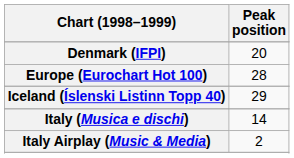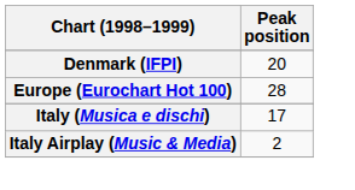- row: Iceland (Íslenski Listinn Topp 40) | 29
Italy (Musica e dischi) | Peak position: 14 -> 17
